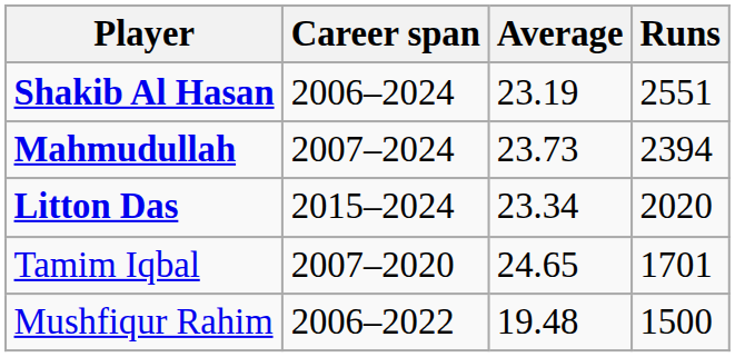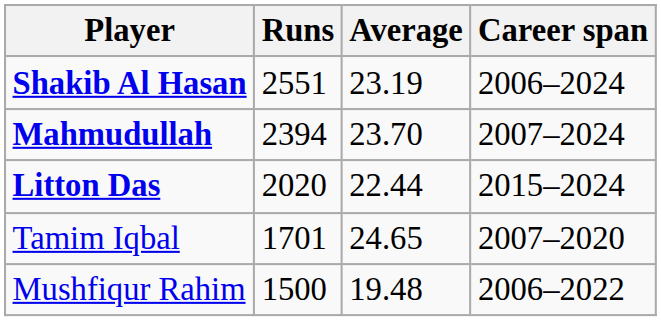columns swapped: Runs <-> Career span
Mahmudullah | Average: 23.73 -> 23.70
Litton Das | Average: 23.34 -> 22.44
